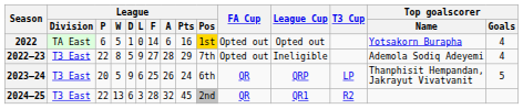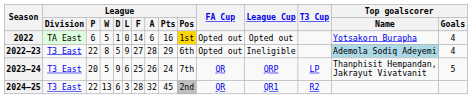2022–23 | League / Pos: 7th -> 6th
2022–23 | Top goalscorer / Name: no background -> lightblue background
2023–24 | League / Pos: 6th -> 7th
